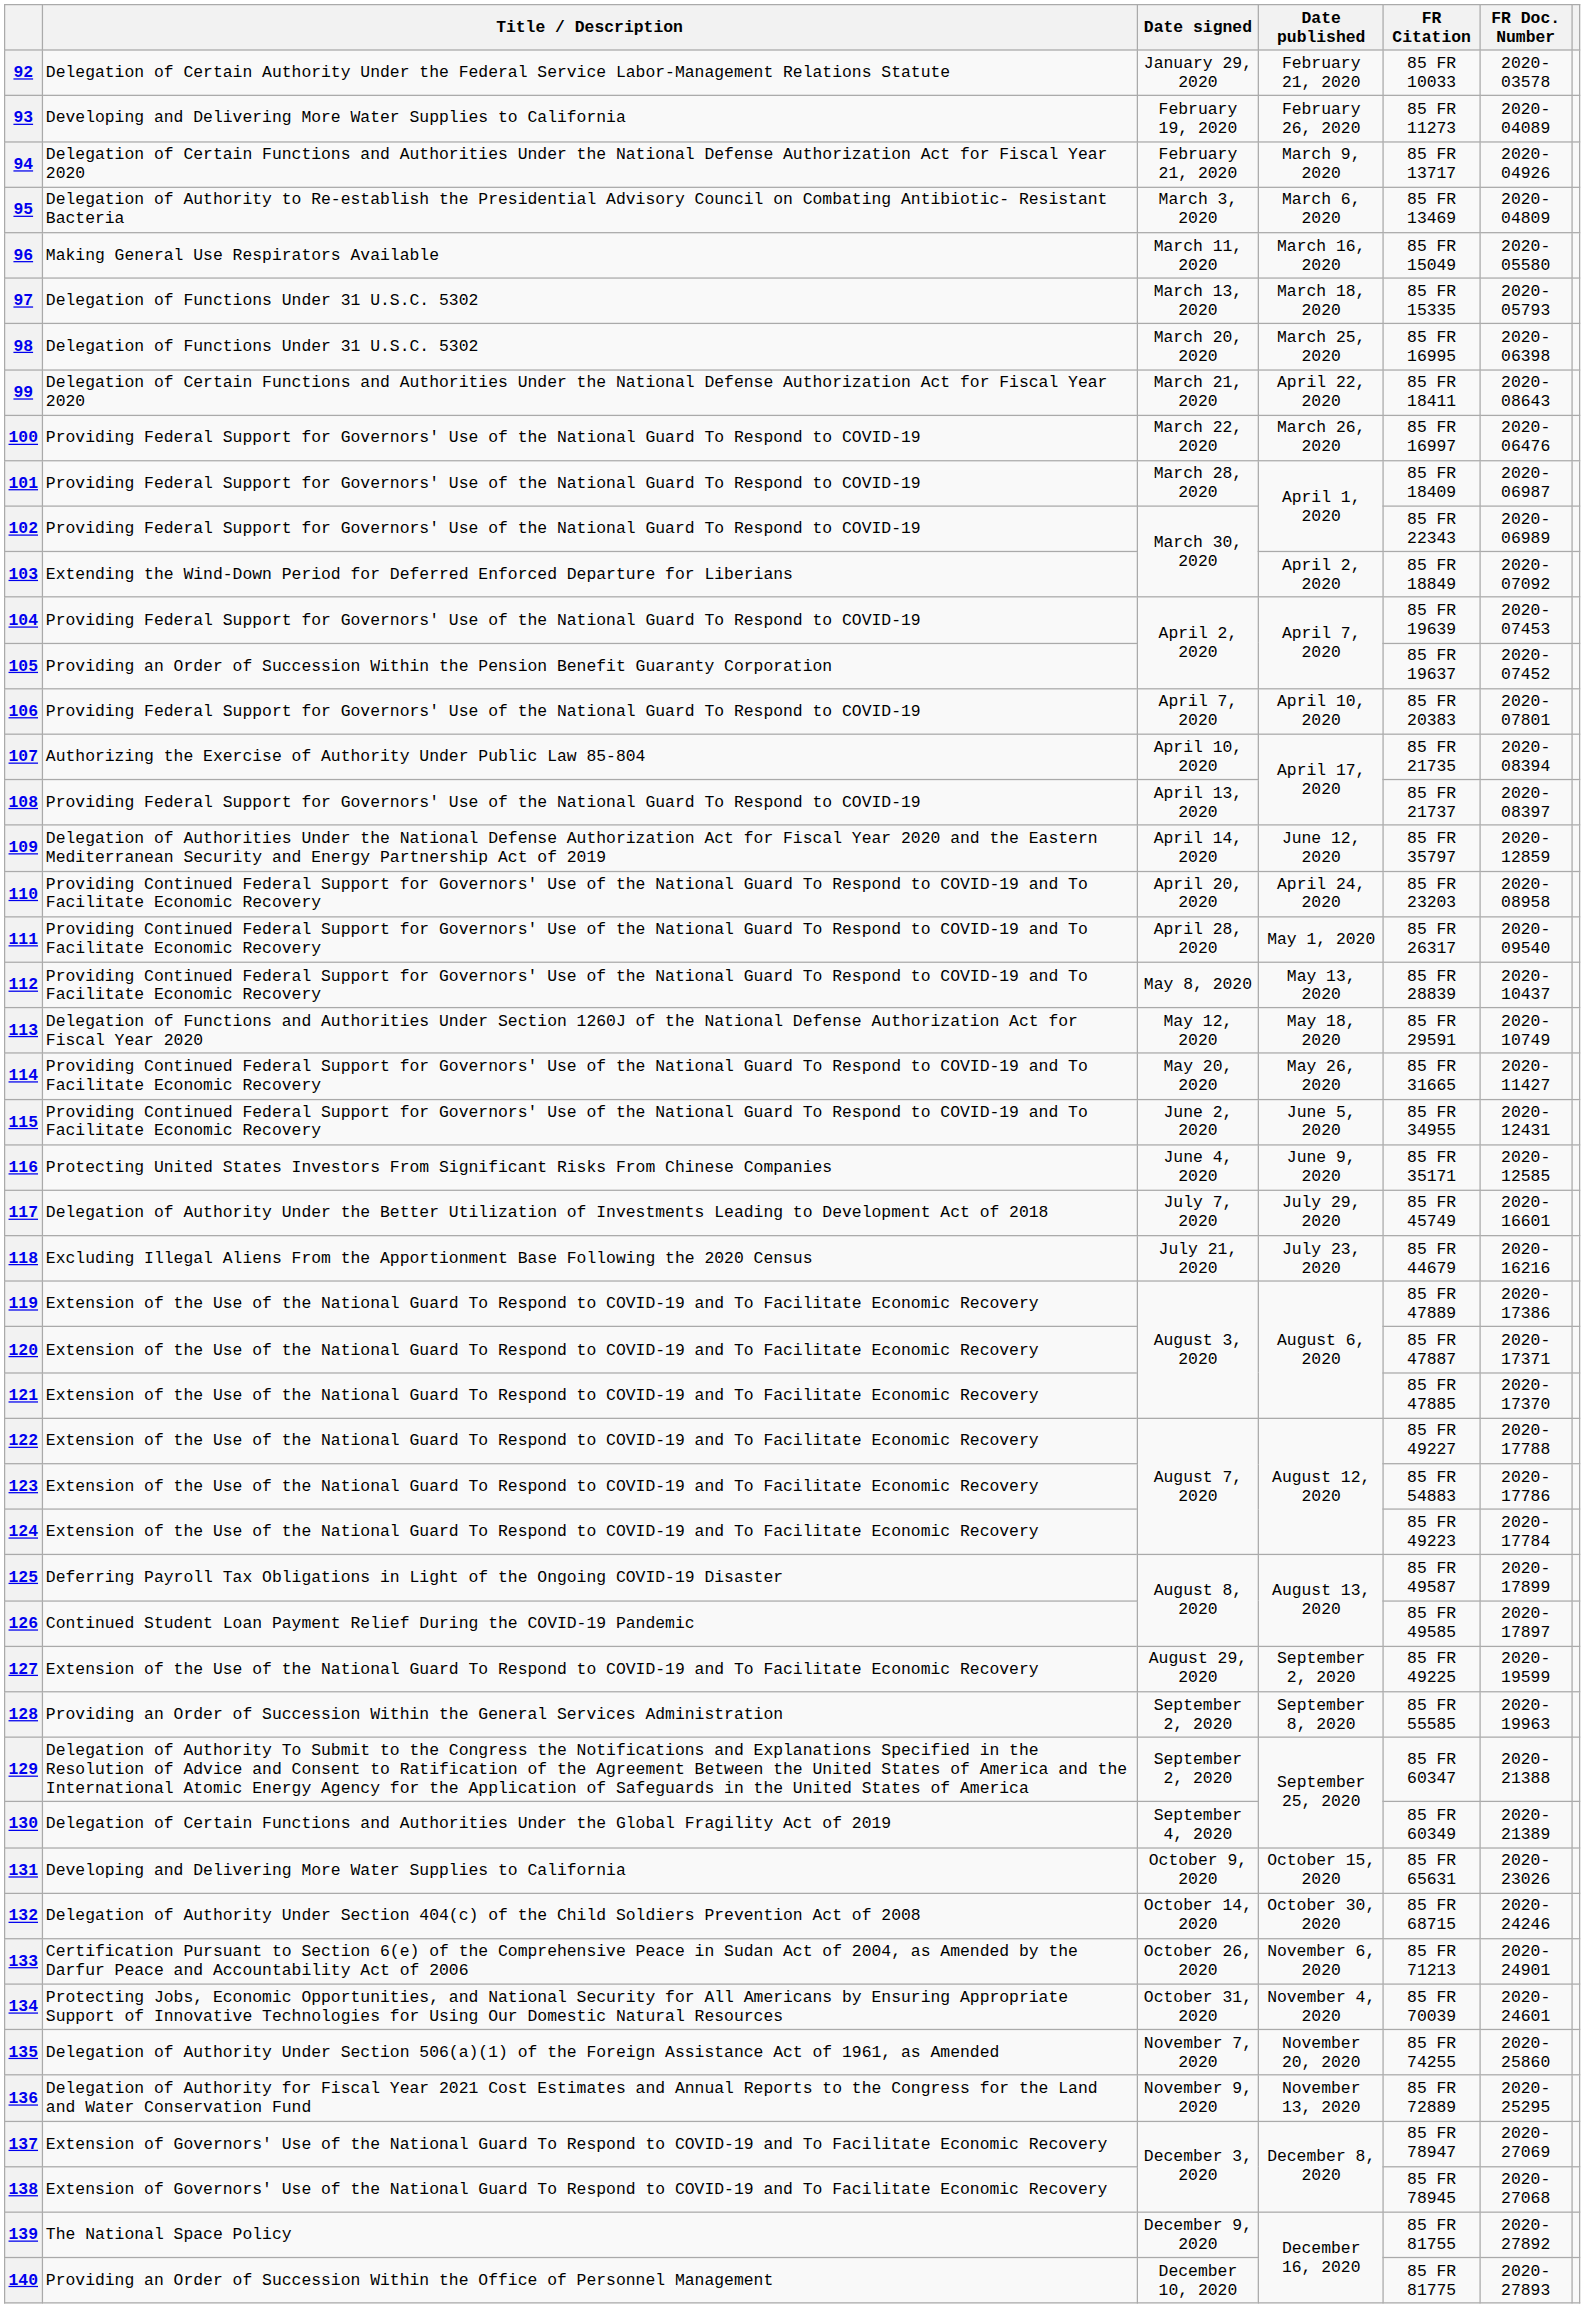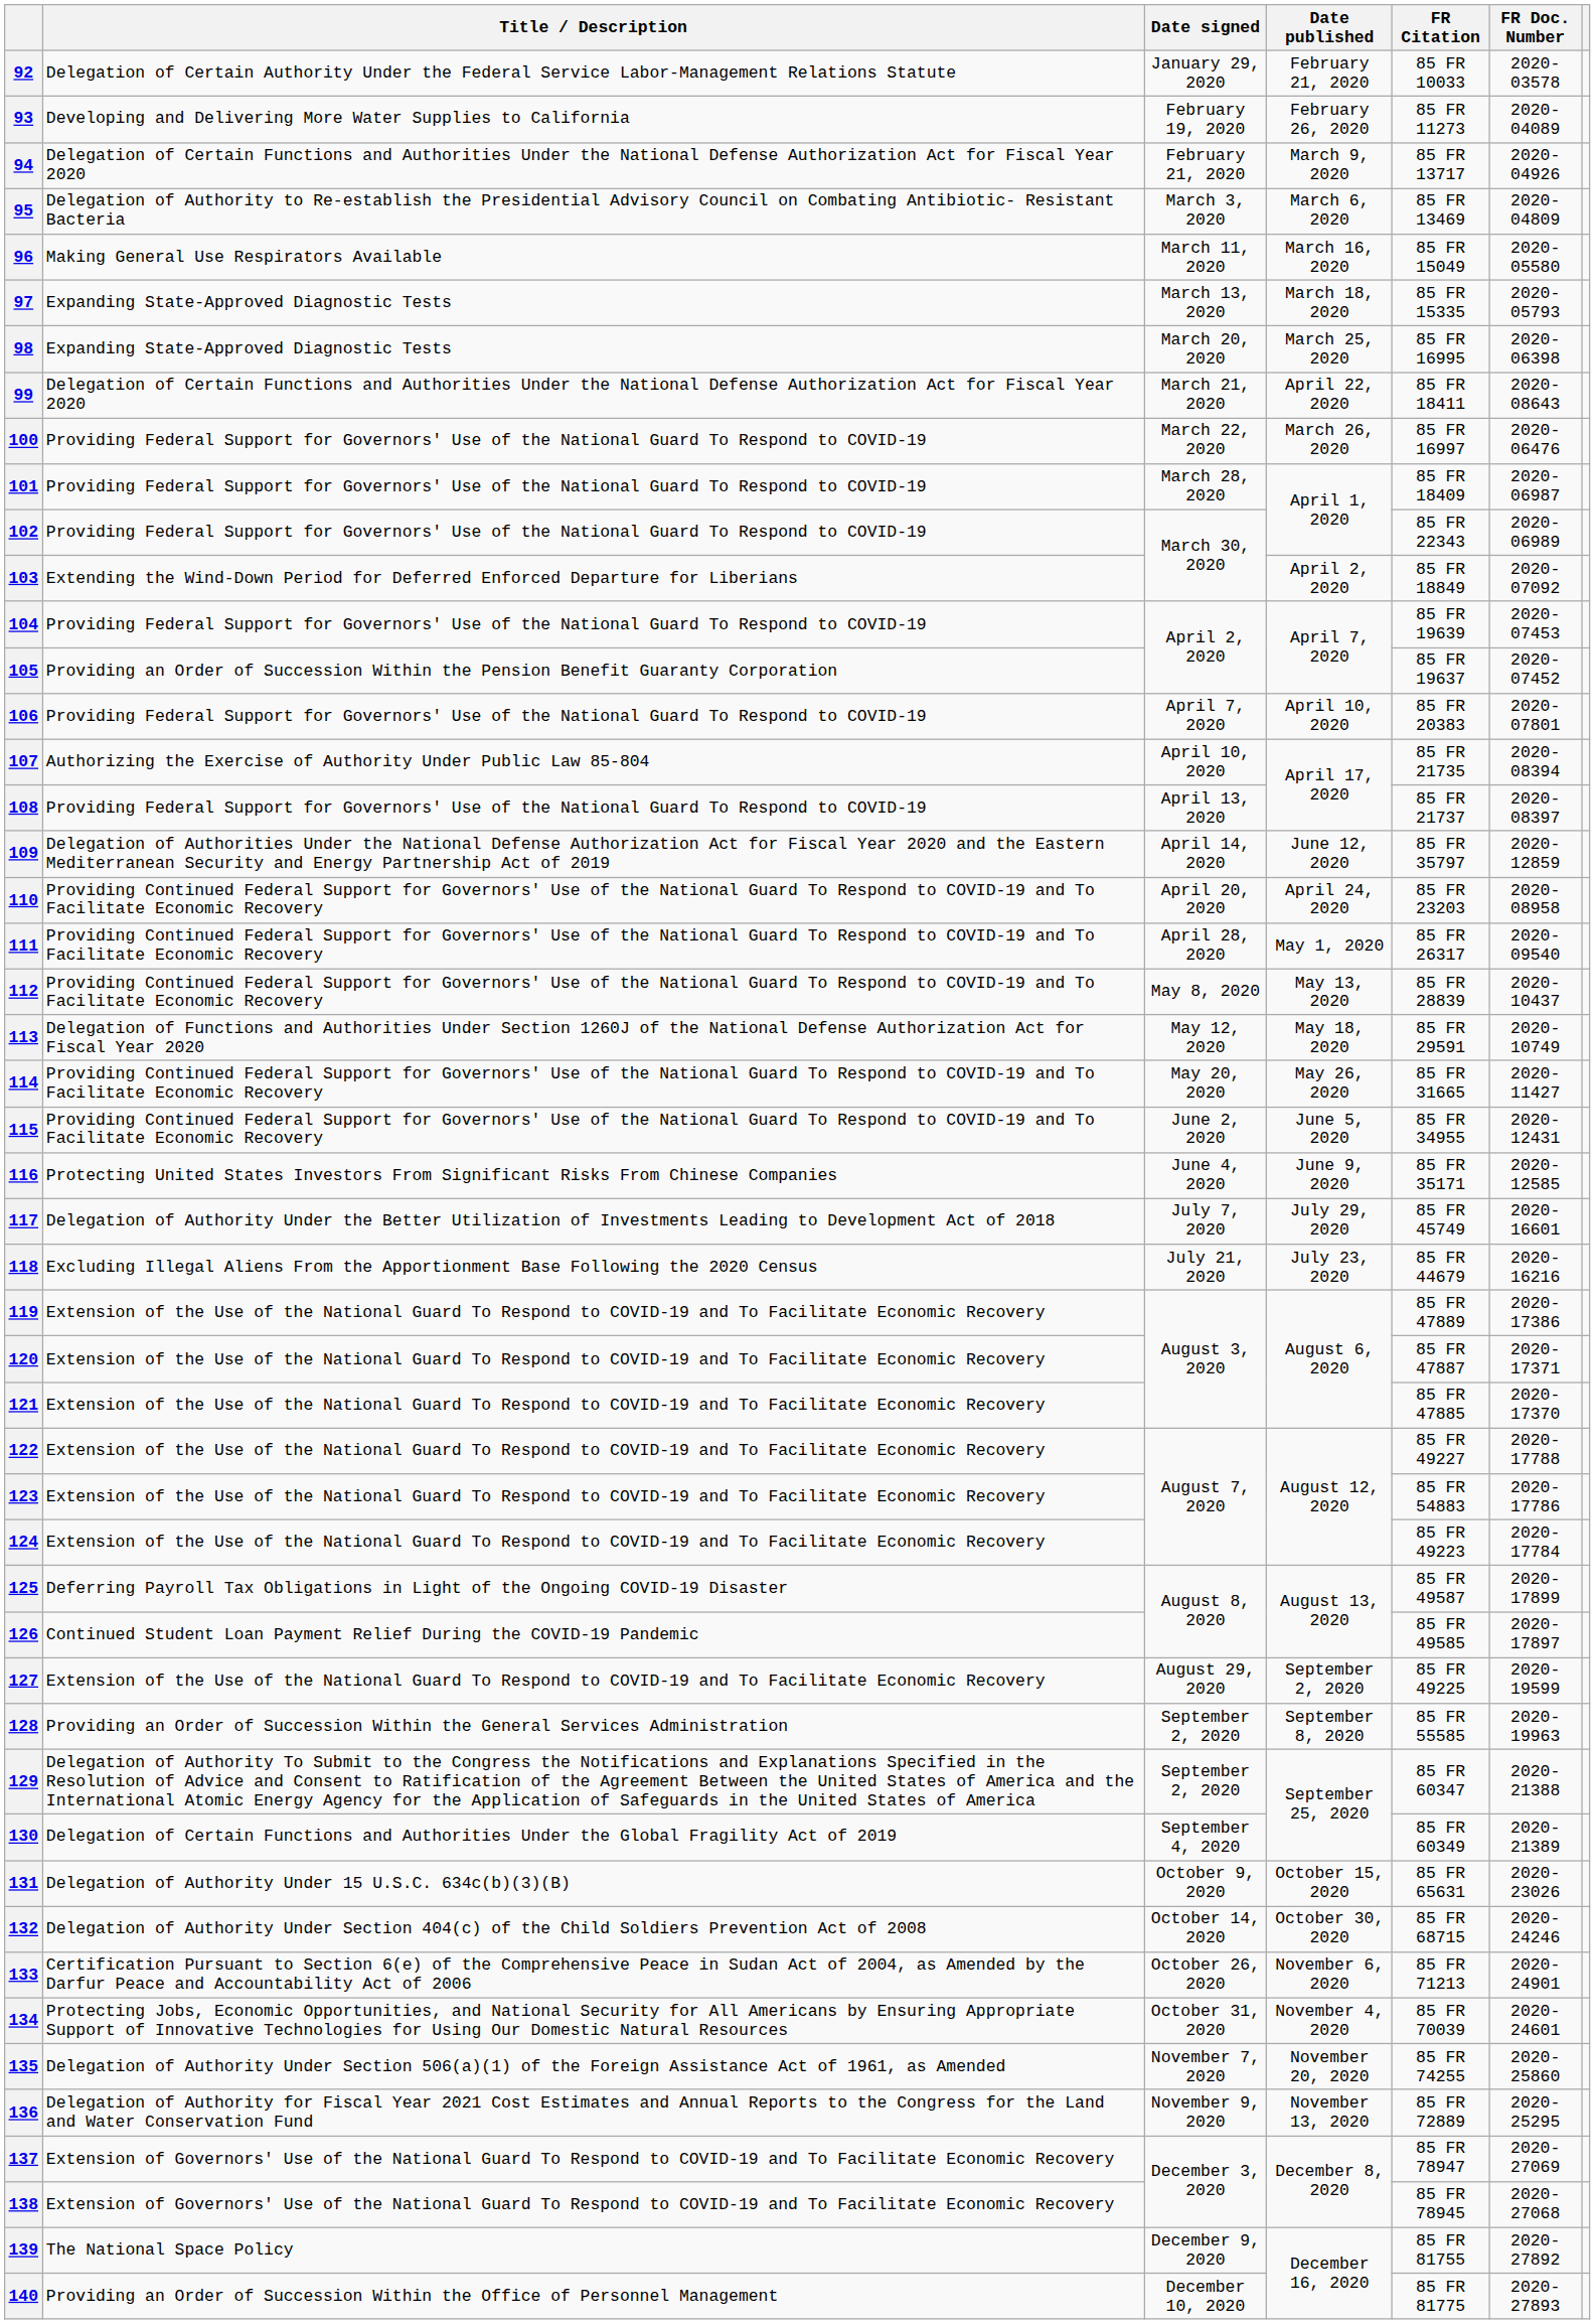97 | Title / Description: Delegation of Functions Under 31 U.S.C. 5302 -> Expanding State-Approved Diagnostic Tests
98 | Title / Description: Delegation of Functions Under 31 U.S.C. 5302 -> Expanding State-Approved Diagnostic Tests
131 | Title / Description: Developing and Delivering More Water Supplies to California -> Delegation of Authority Under 15 U.S.C. 634c(b)(3)(B)
